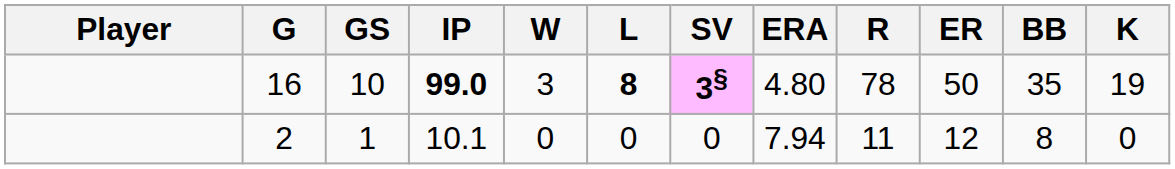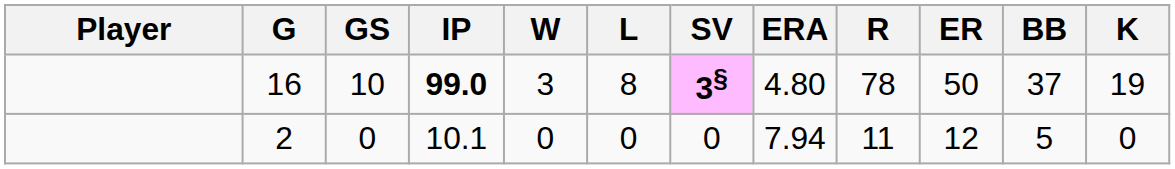16 | L: bold -> normal
16 | BB: 35 -> 37
2 | GS: 1 -> 0
2 | BB: 8 -> 5
